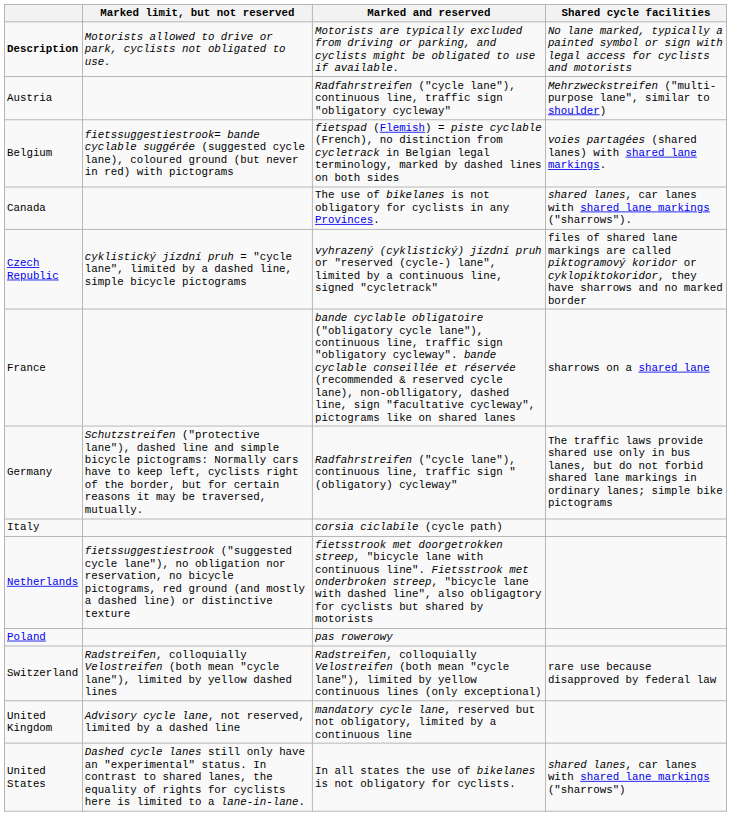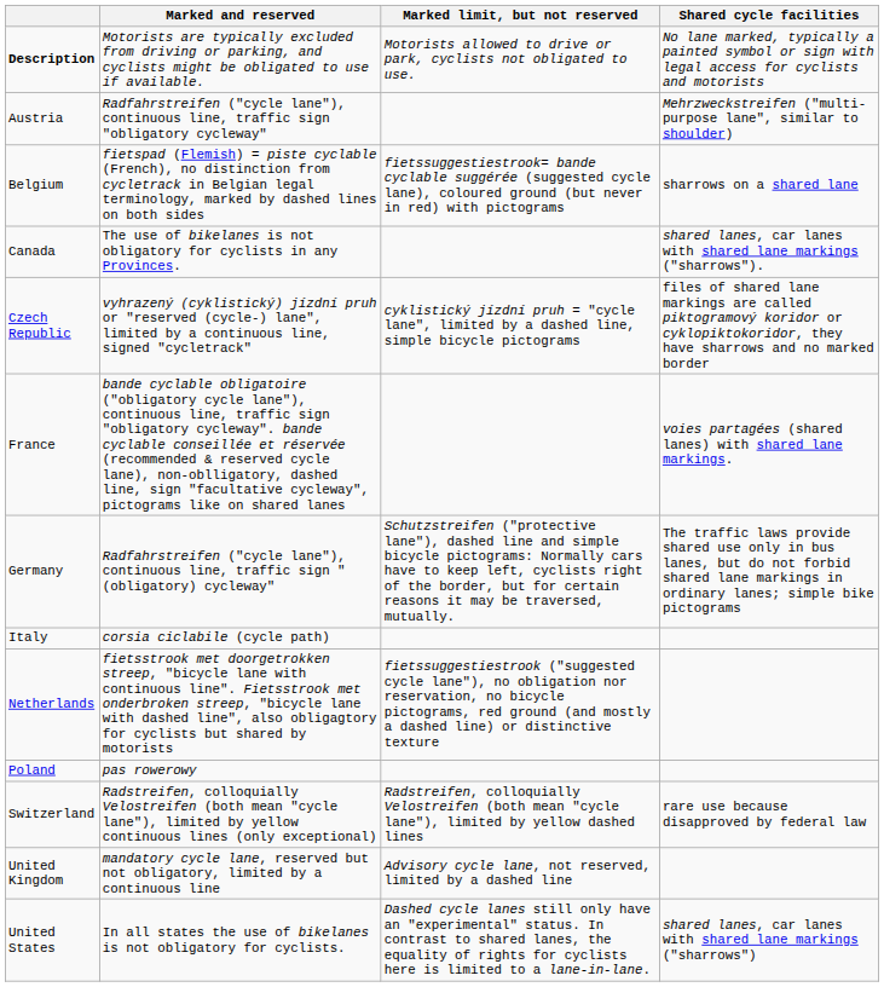columns swapped: Marked and reserved <-> Marked limit, but not reserved
Belgium | Shared cycle facilities: voies partagées (shared lanes) with shared lane markings. -> sharrows on a shared lane
France | Shared cycle facilities: sharrows on a shared lane -> voies partagées (shared lanes) with shared lane markings.
